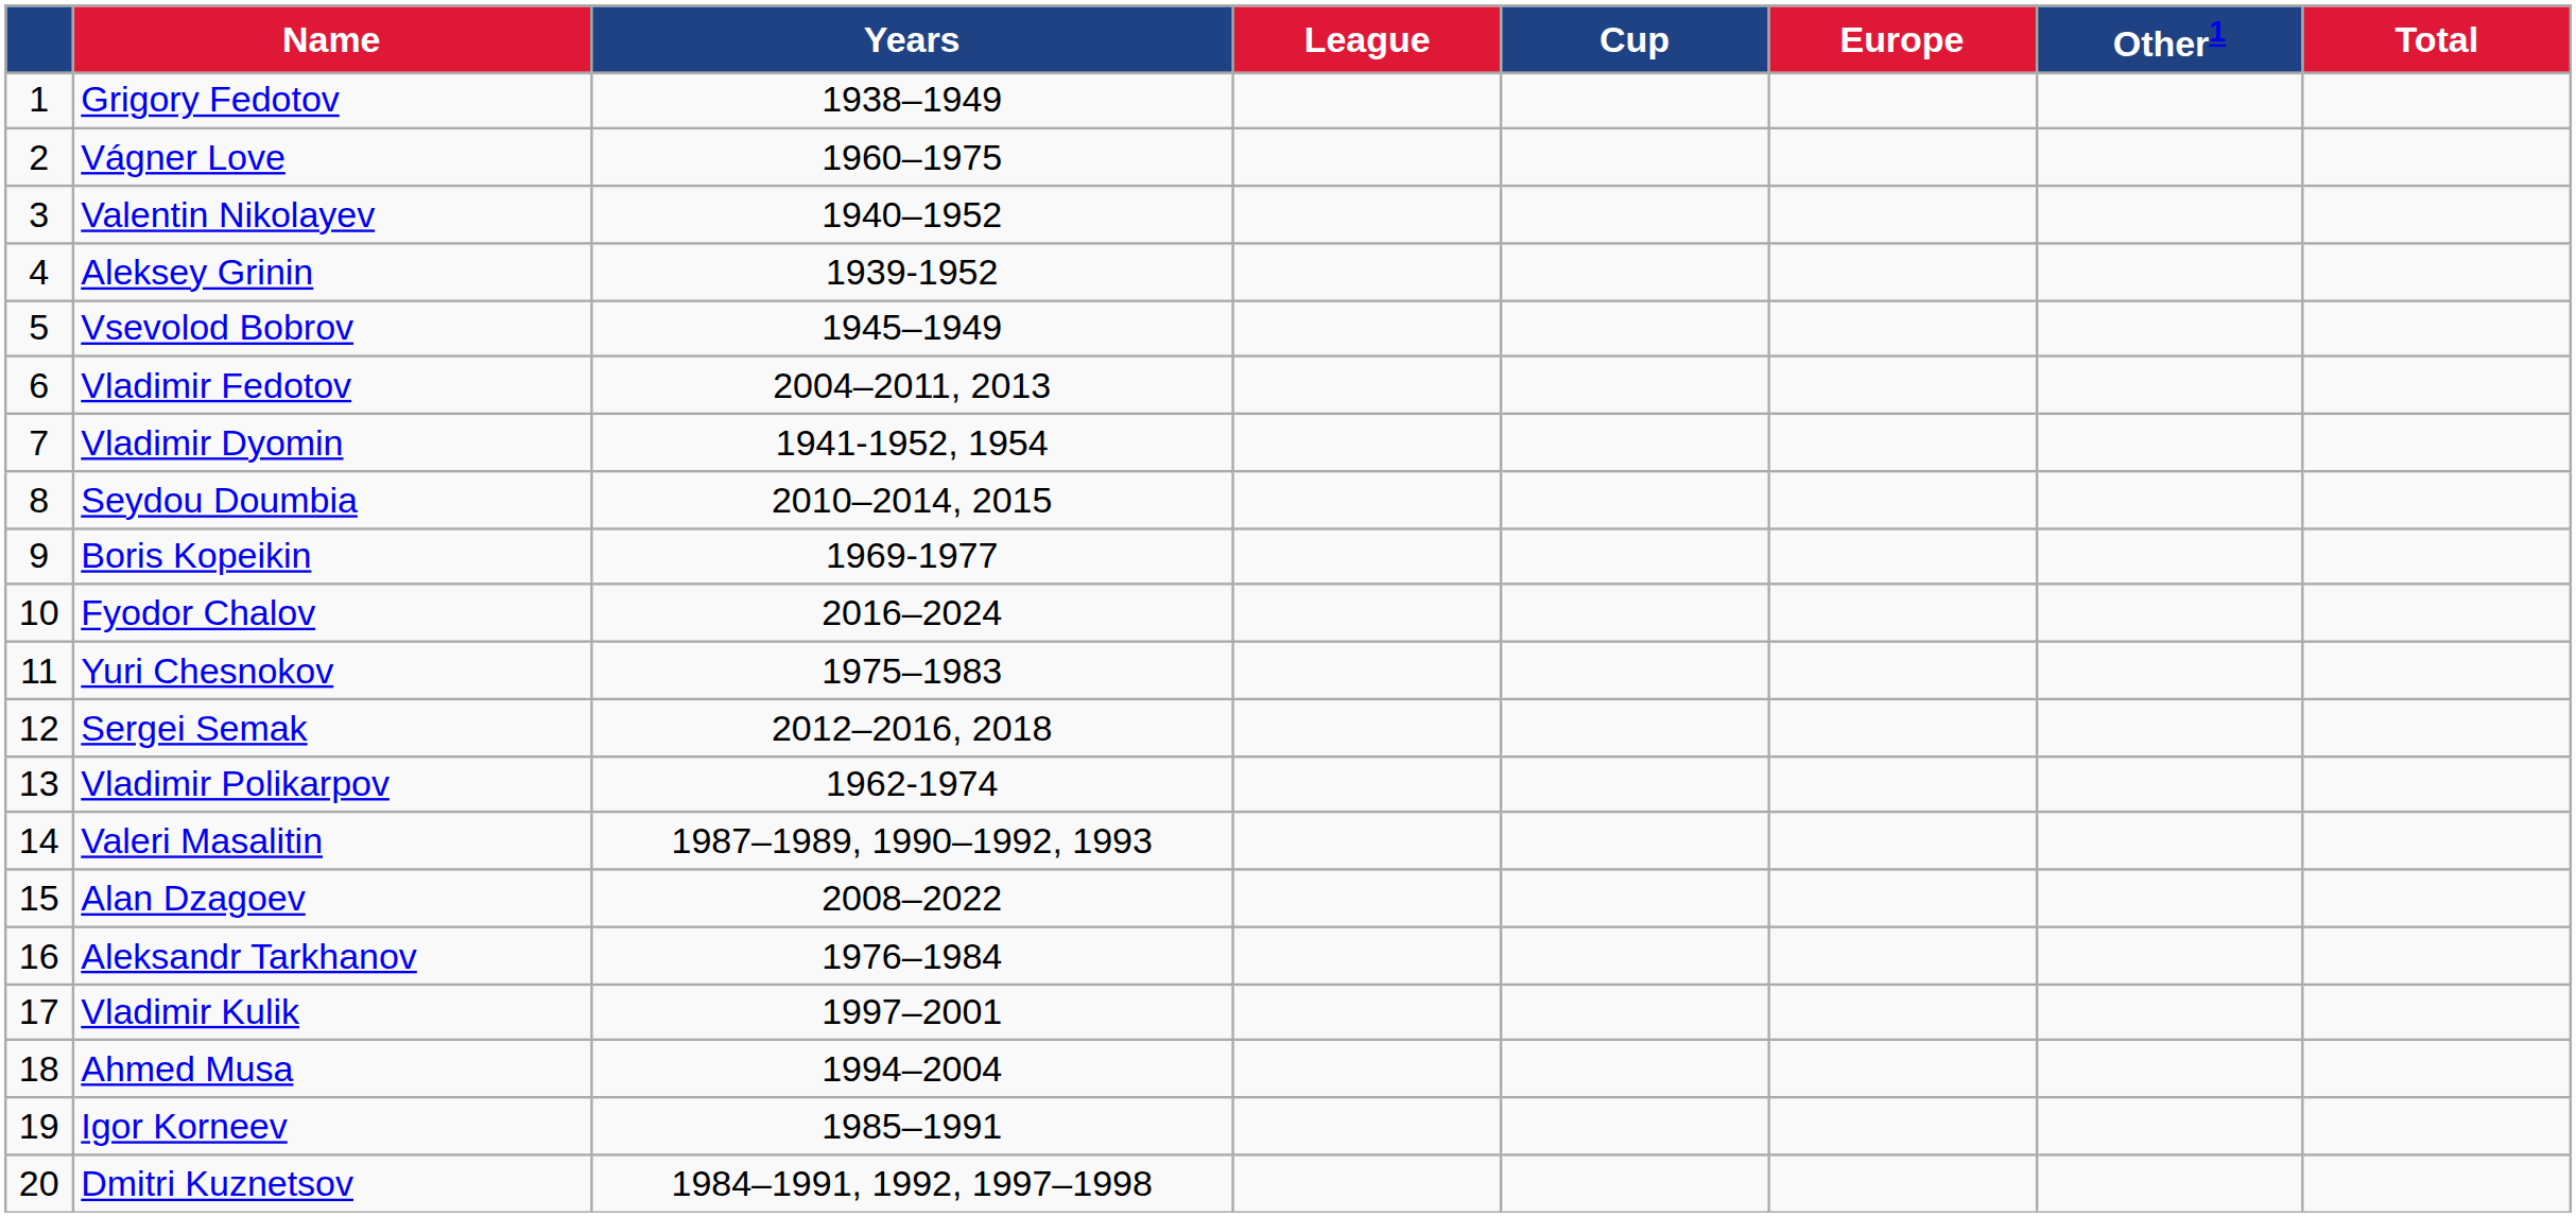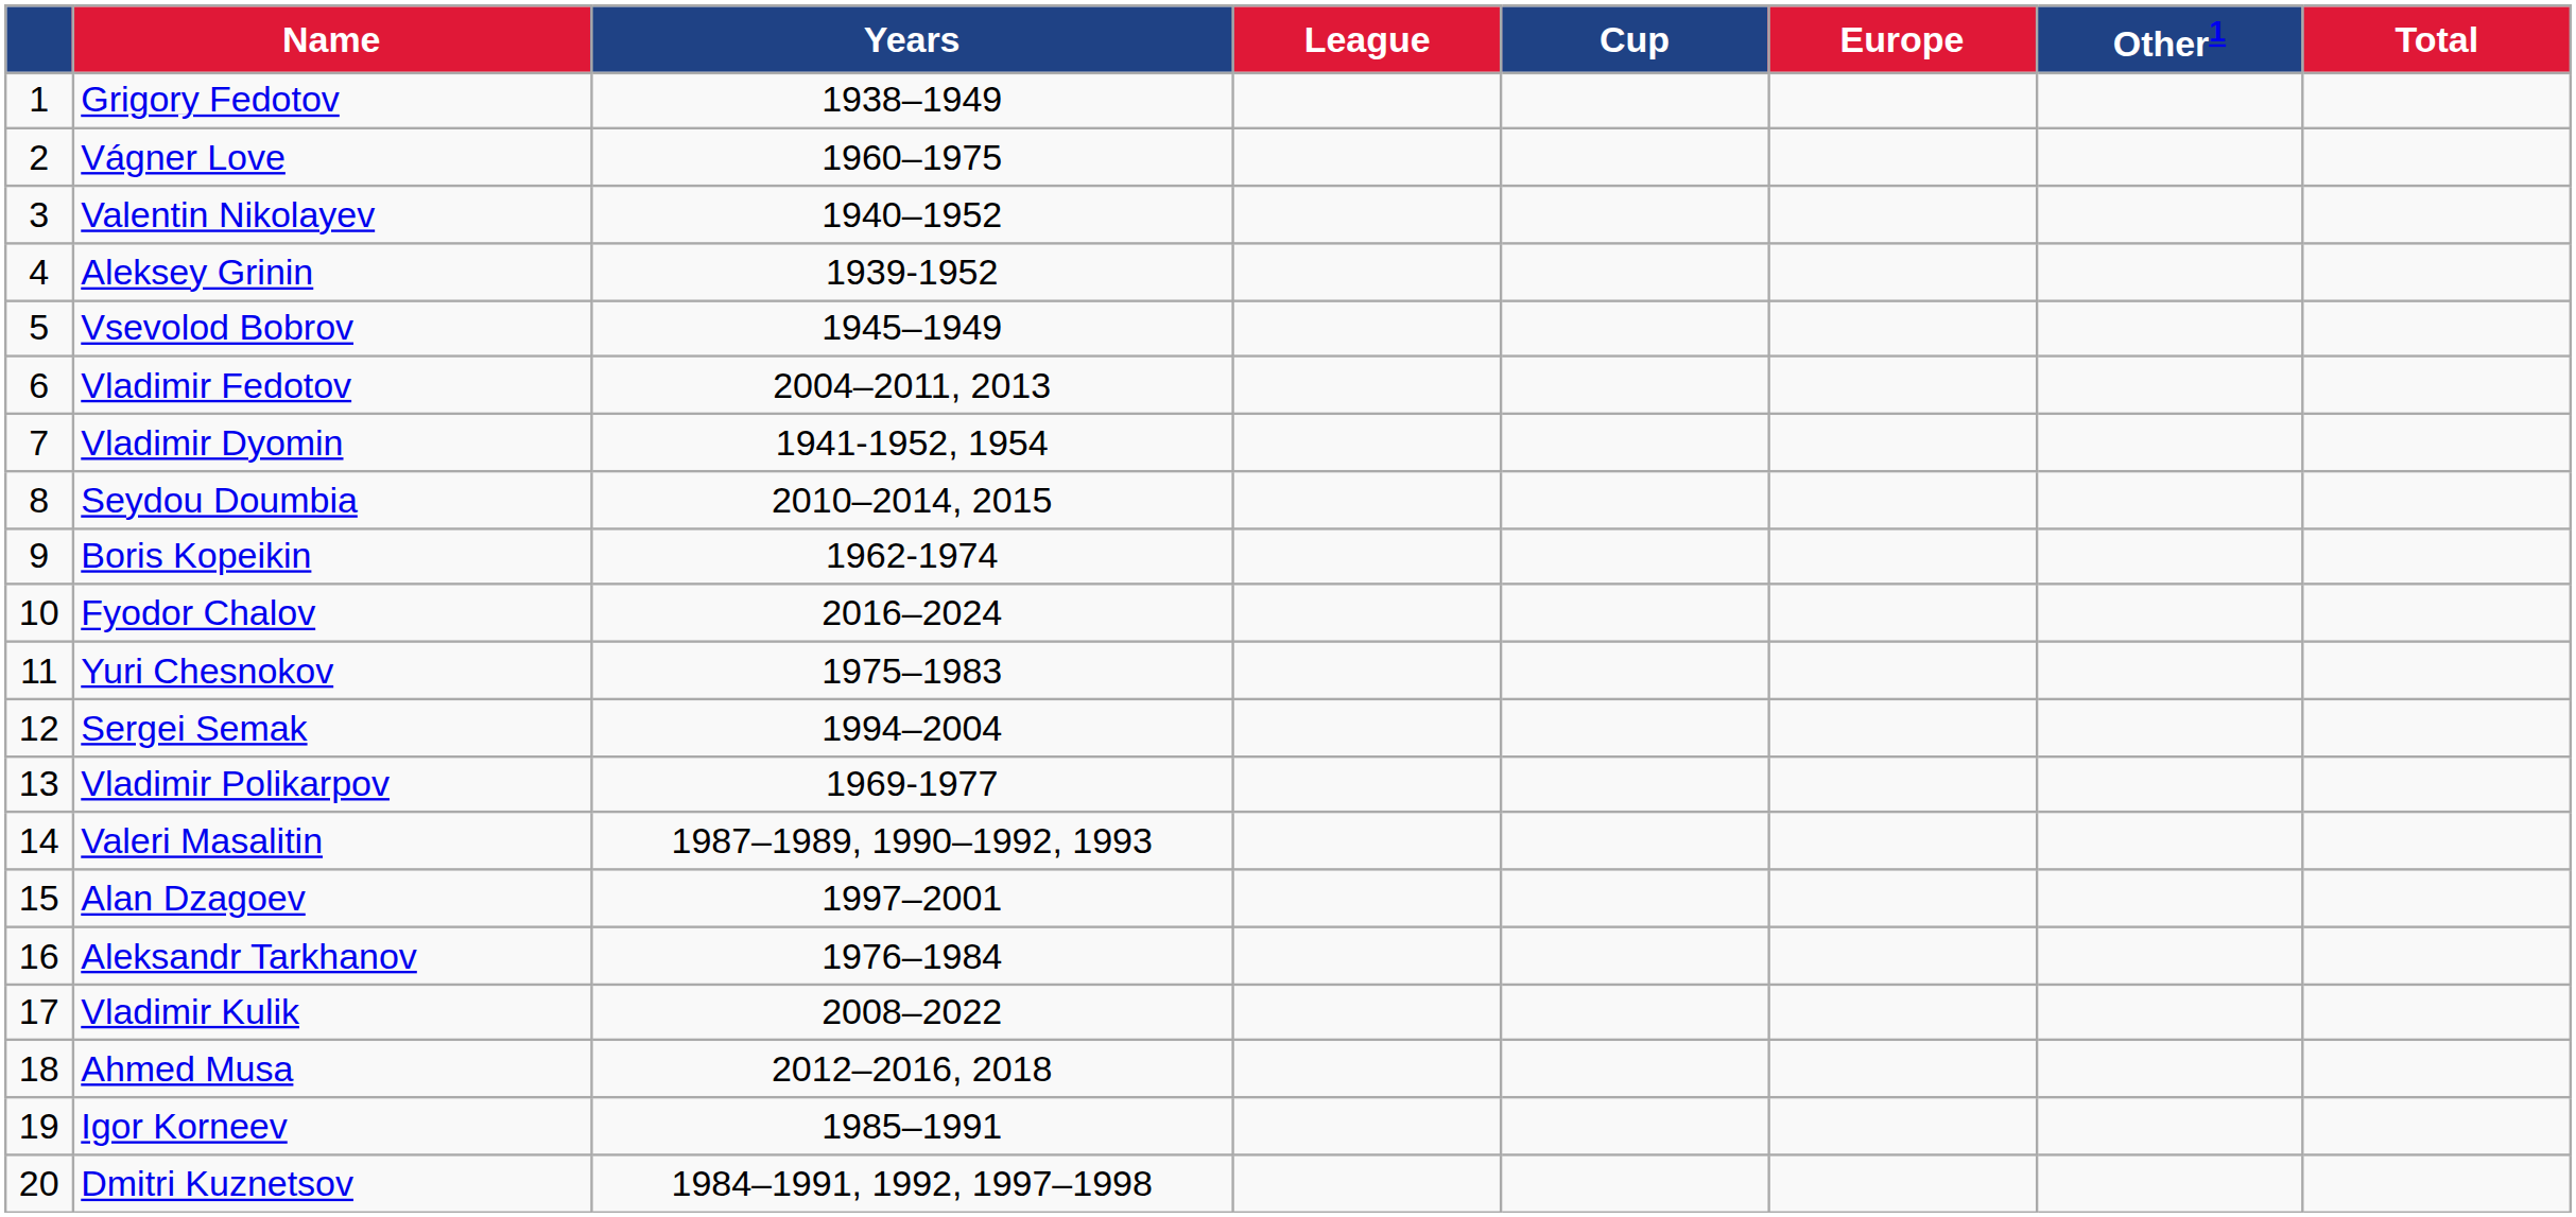Boris Kopeikin | Years: 1969-1977 -> 1962-1974
Sergei Semak | Years: 2012–2016, 2018 -> 1994–2004
Vladimir Polikarpov | Years: 1962-1974 -> 1969-1977
Alan Dzagoev | Years: 2008–2022 -> 1997–2001
Vladimir Kulik | Years: 1997–2001 -> 2008–2022
Ahmed Musa | Years: 1994–2004 -> 2012–2016, 2018
